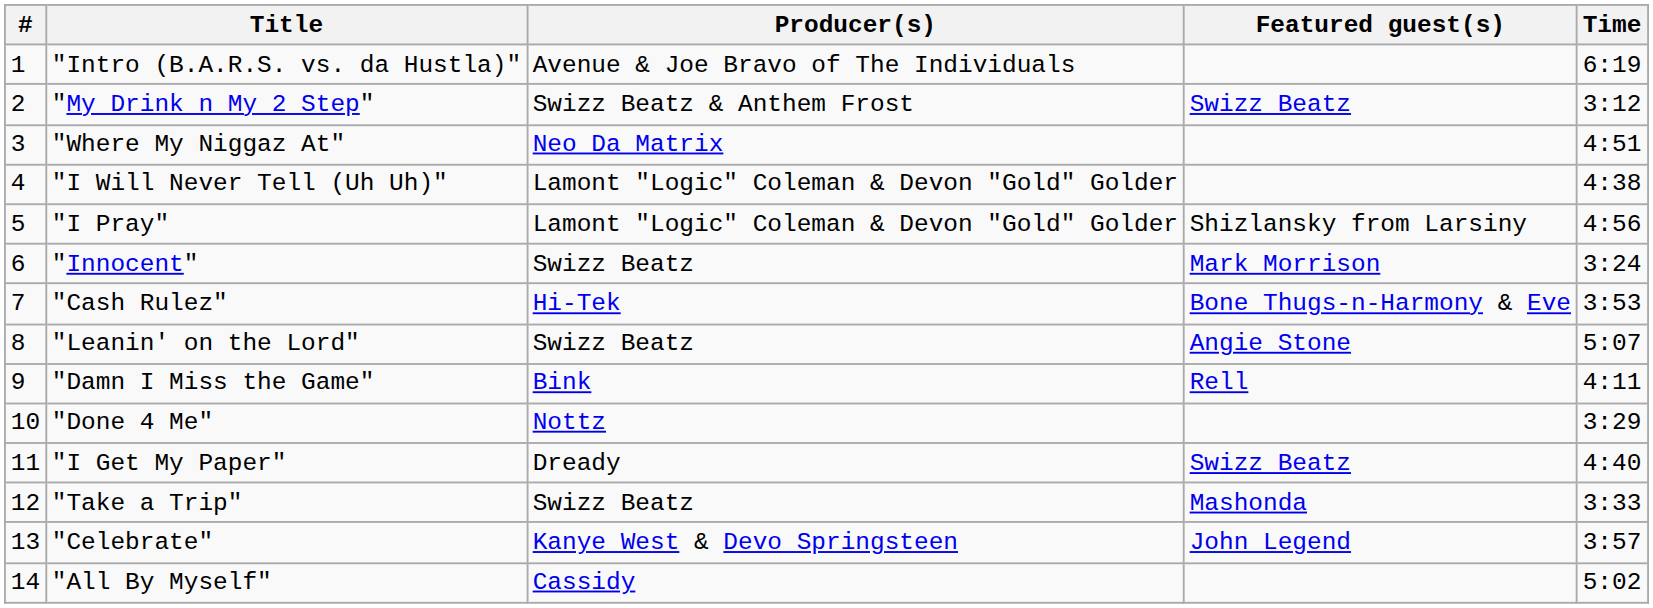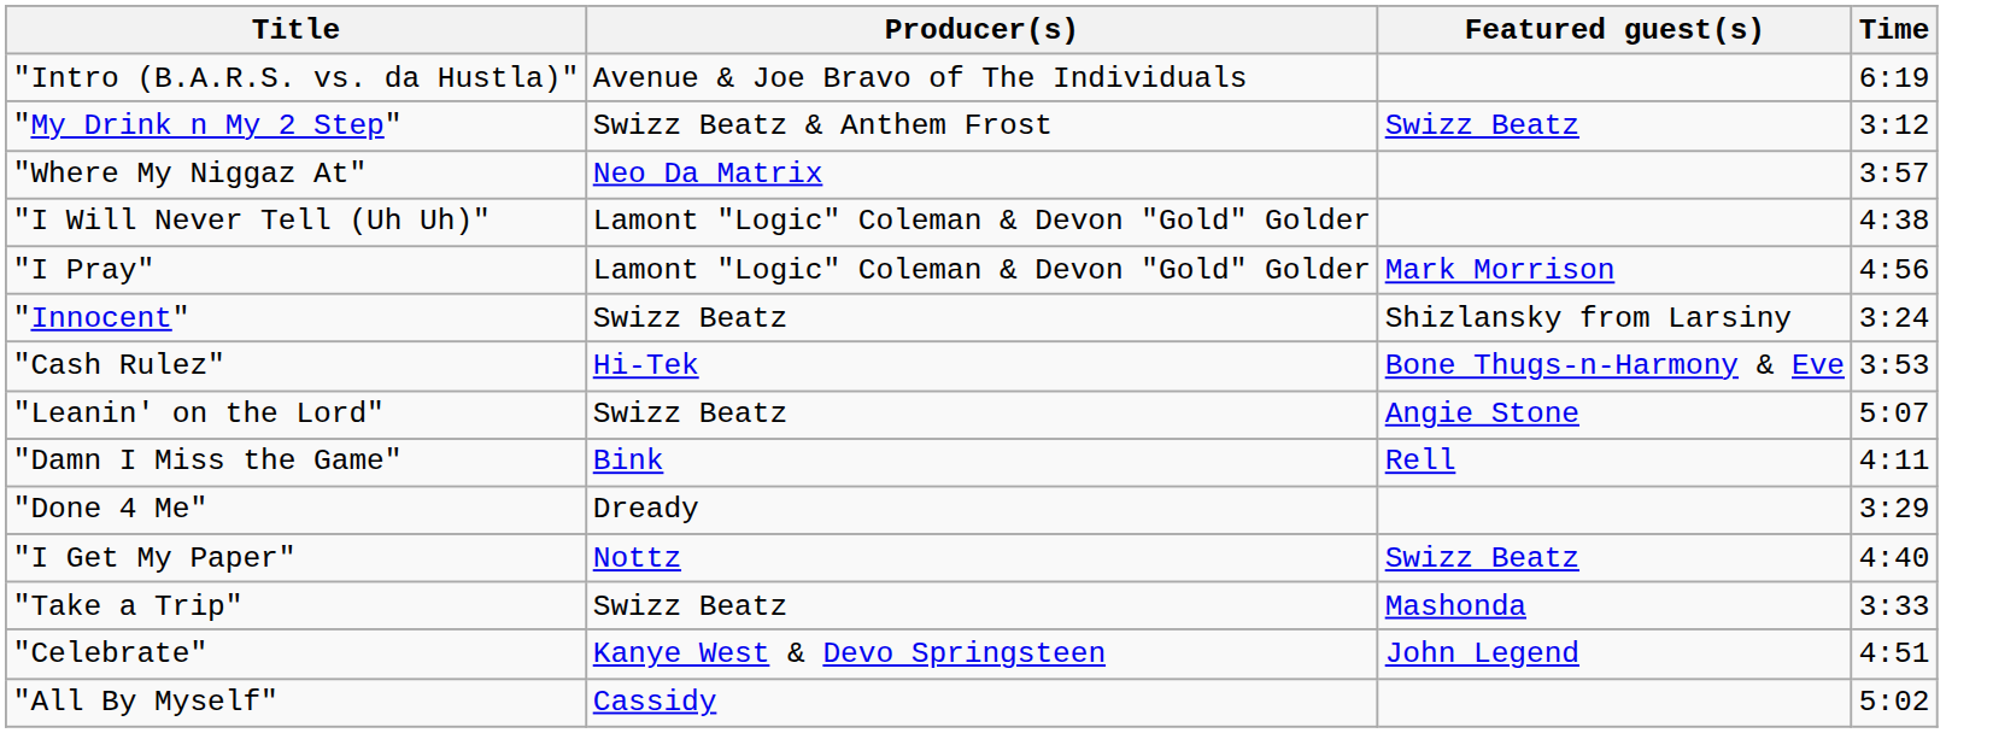- column: # | 1 | 2 | 3 | 4 | 5 | 6 | 7 | 8 | 9 | 10 | 11 | 12 | 13 | 14
"Where My Niggaz At" | Time: 4:51 -> 3:57
"I Pray" | Featured guest(s): Shizlansky from Larsiny -> Mark Morrison
"Innocent" | Featured guest(s): Mark Morrison -> Shizlansky from Larsiny
"Done 4 Me" | Producer(s): Nottz -> Dready
"I Get My Paper" | Producer(s): Dready -> Nottz
"Celebrate" | Time: 3:57 -> 4:51
